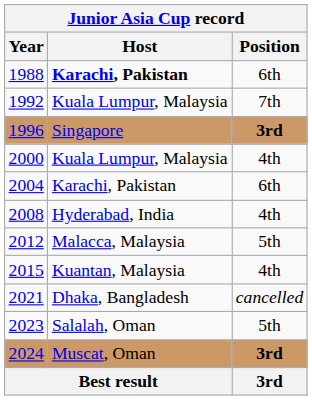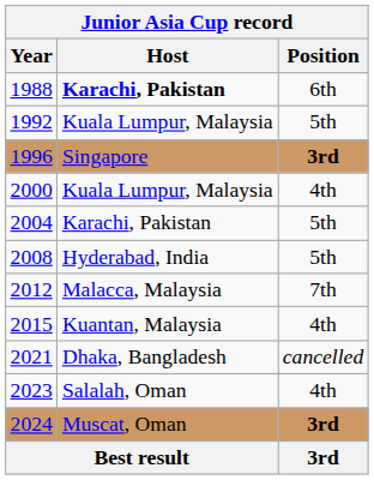1992 | Position: 7th -> 5th
2004 | Position: 6th -> 5th
2008 | Position: 4th -> 5th
2012 | Position: 5th -> 7th
2023 | Position: 5th -> 4th
